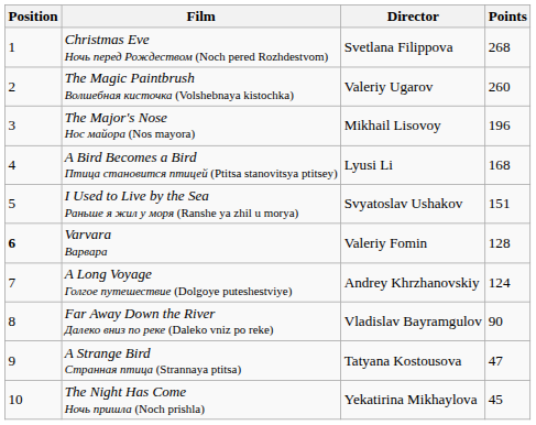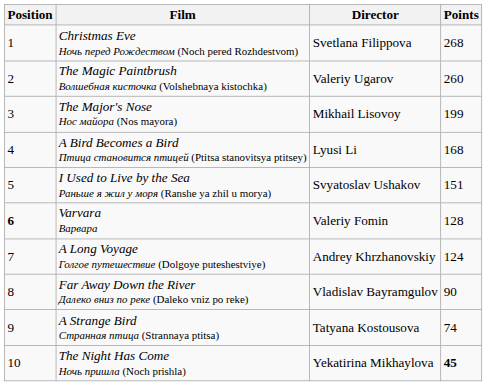The Major's Nose Нос майора (Nos mayora) | Points: 196 -> 199
A Strange Bird Странная птица (Strannaya ptitsa) | Points: 47 -> 74
The Night Has Come Ночь пришла (Noch prishla) | Points: normal -> bold
